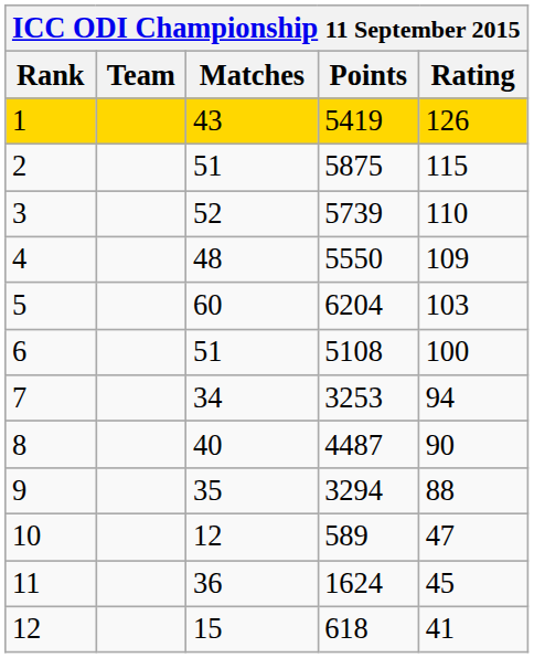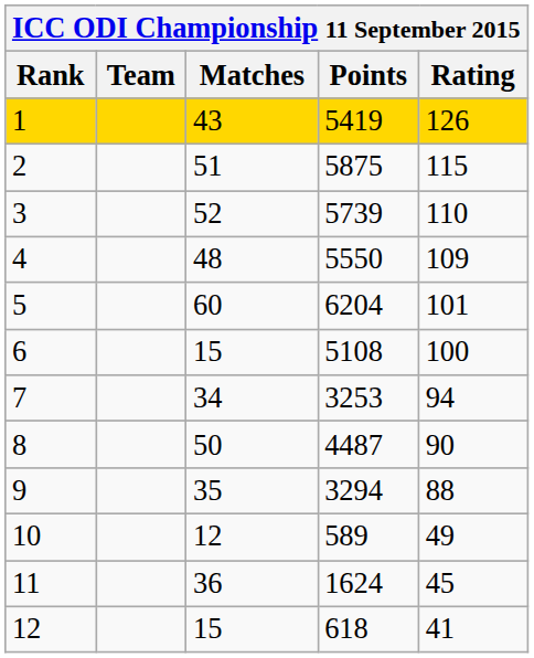5 | Rating: 103 -> 101
6 | Matches: 51 -> 15
8 | Matches: 40 -> 50
10 | Rating: 47 -> 49
